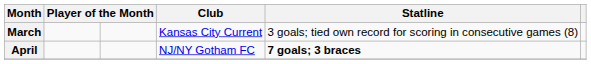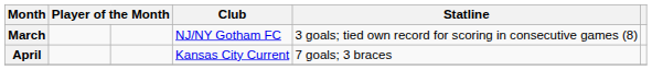March | Club: Kansas City Current -> NJ/NY Gotham FC
April | Club: NJ/NY Gotham FC -> Kansas City Current
April | Statline: bold -> normal
